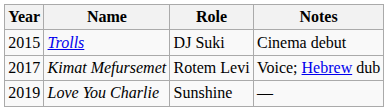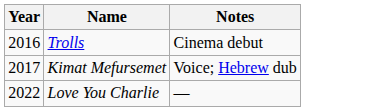- column: Role | DJ Suki | Rotem Levi | Sunshine
Trolls | Year: 2015 -> 2016
Love You Charlie | Year: 2019 -> 2022
